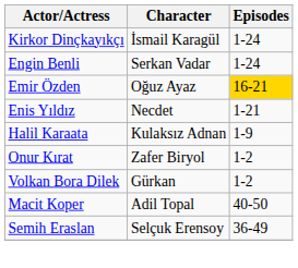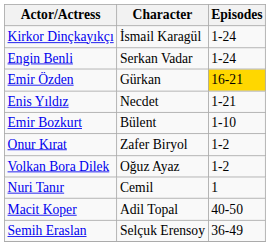Emir Özden | Character: Oğuz Ayaz -> Gürkan
+ row: Emir Bozkurt | Bülent | 1-10
- row: Halil Karaata | Kulaksız Adnan | 1-9
Volkan Bora Dilek | Character: Gürkan -> Oğuz Ayaz
+ row: Nuri Tanır | Cemil | 1
